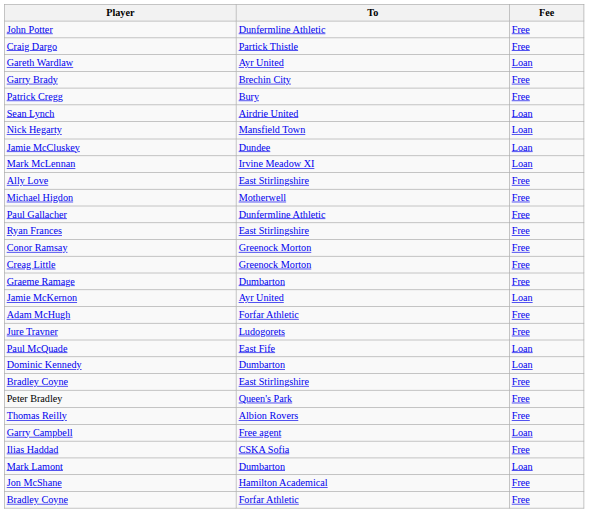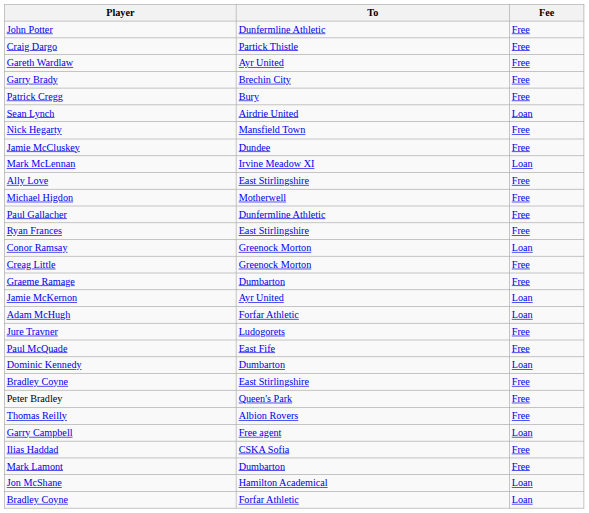Gareth Wardlaw | Fee: Loan -> Free
Nick Hegarty | Fee: Loan -> Free
Jamie McCluskey | Fee: Loan -> Free
Conor Ramsay | Fee: Free -> Loan
Adam McHugh | Fee: Free -> Loan
Paul McQuade | Fee: Loan -> Free
Mark Lamont | Fee: Loan -> Free
Jon McShane | Fee: Free -> Loan
Bradley Coyne / Forfar Athletic | Fee: Free -> Loan
